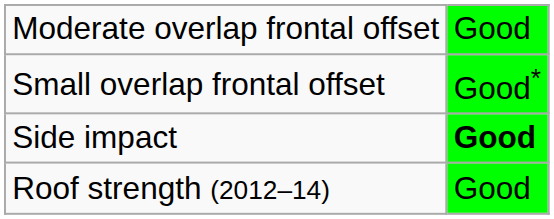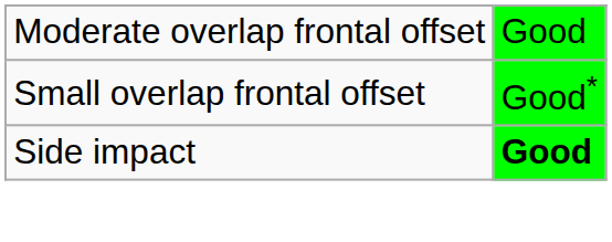- row: Roof strength (2012–14) | Good
